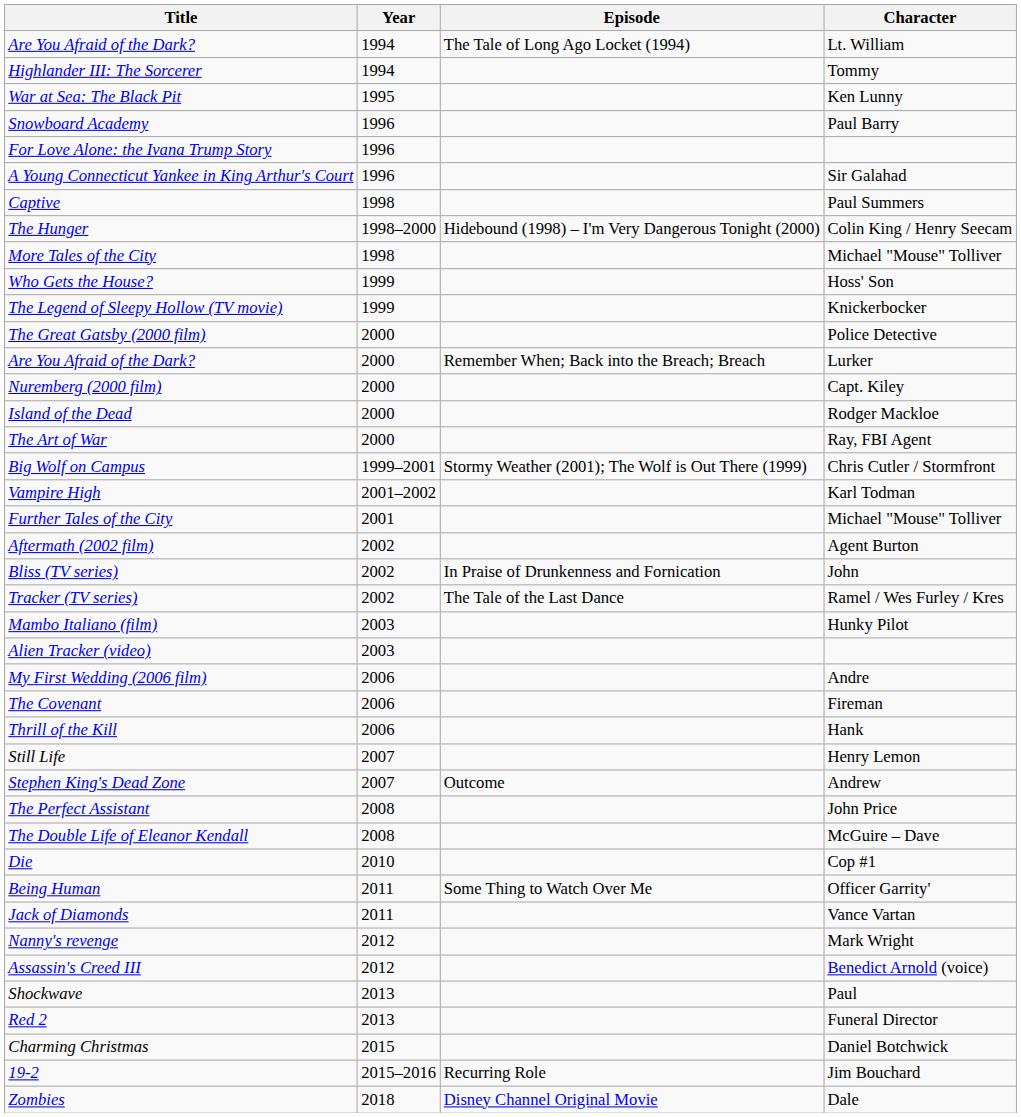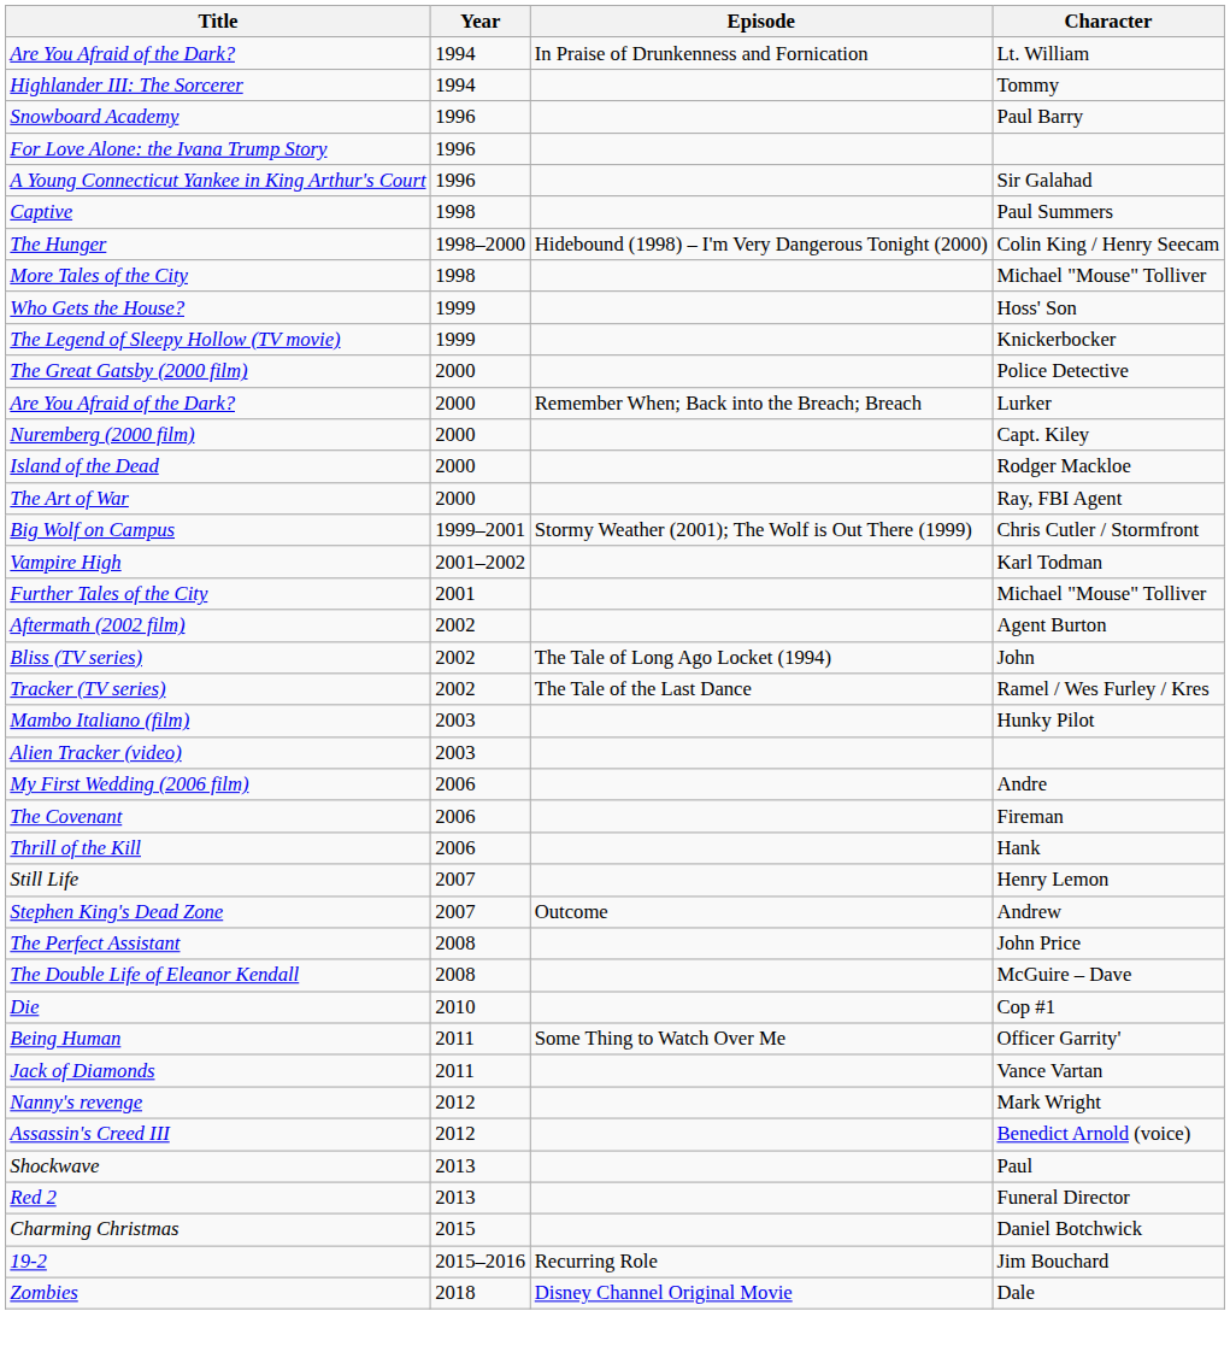Are You Afraid of the Dark? / Lt. William | Episode: The Tale of Long Ago Locket (1994) -> In Praise of Drunkenness and Fornication
- row: War at Sea: The Black Pit | 1995 | Ken Lunny
Bliss (TV series) | Episode: In Praise of Drunkenness and Fornication -> The Tale of Long Ago Locket (1994)
